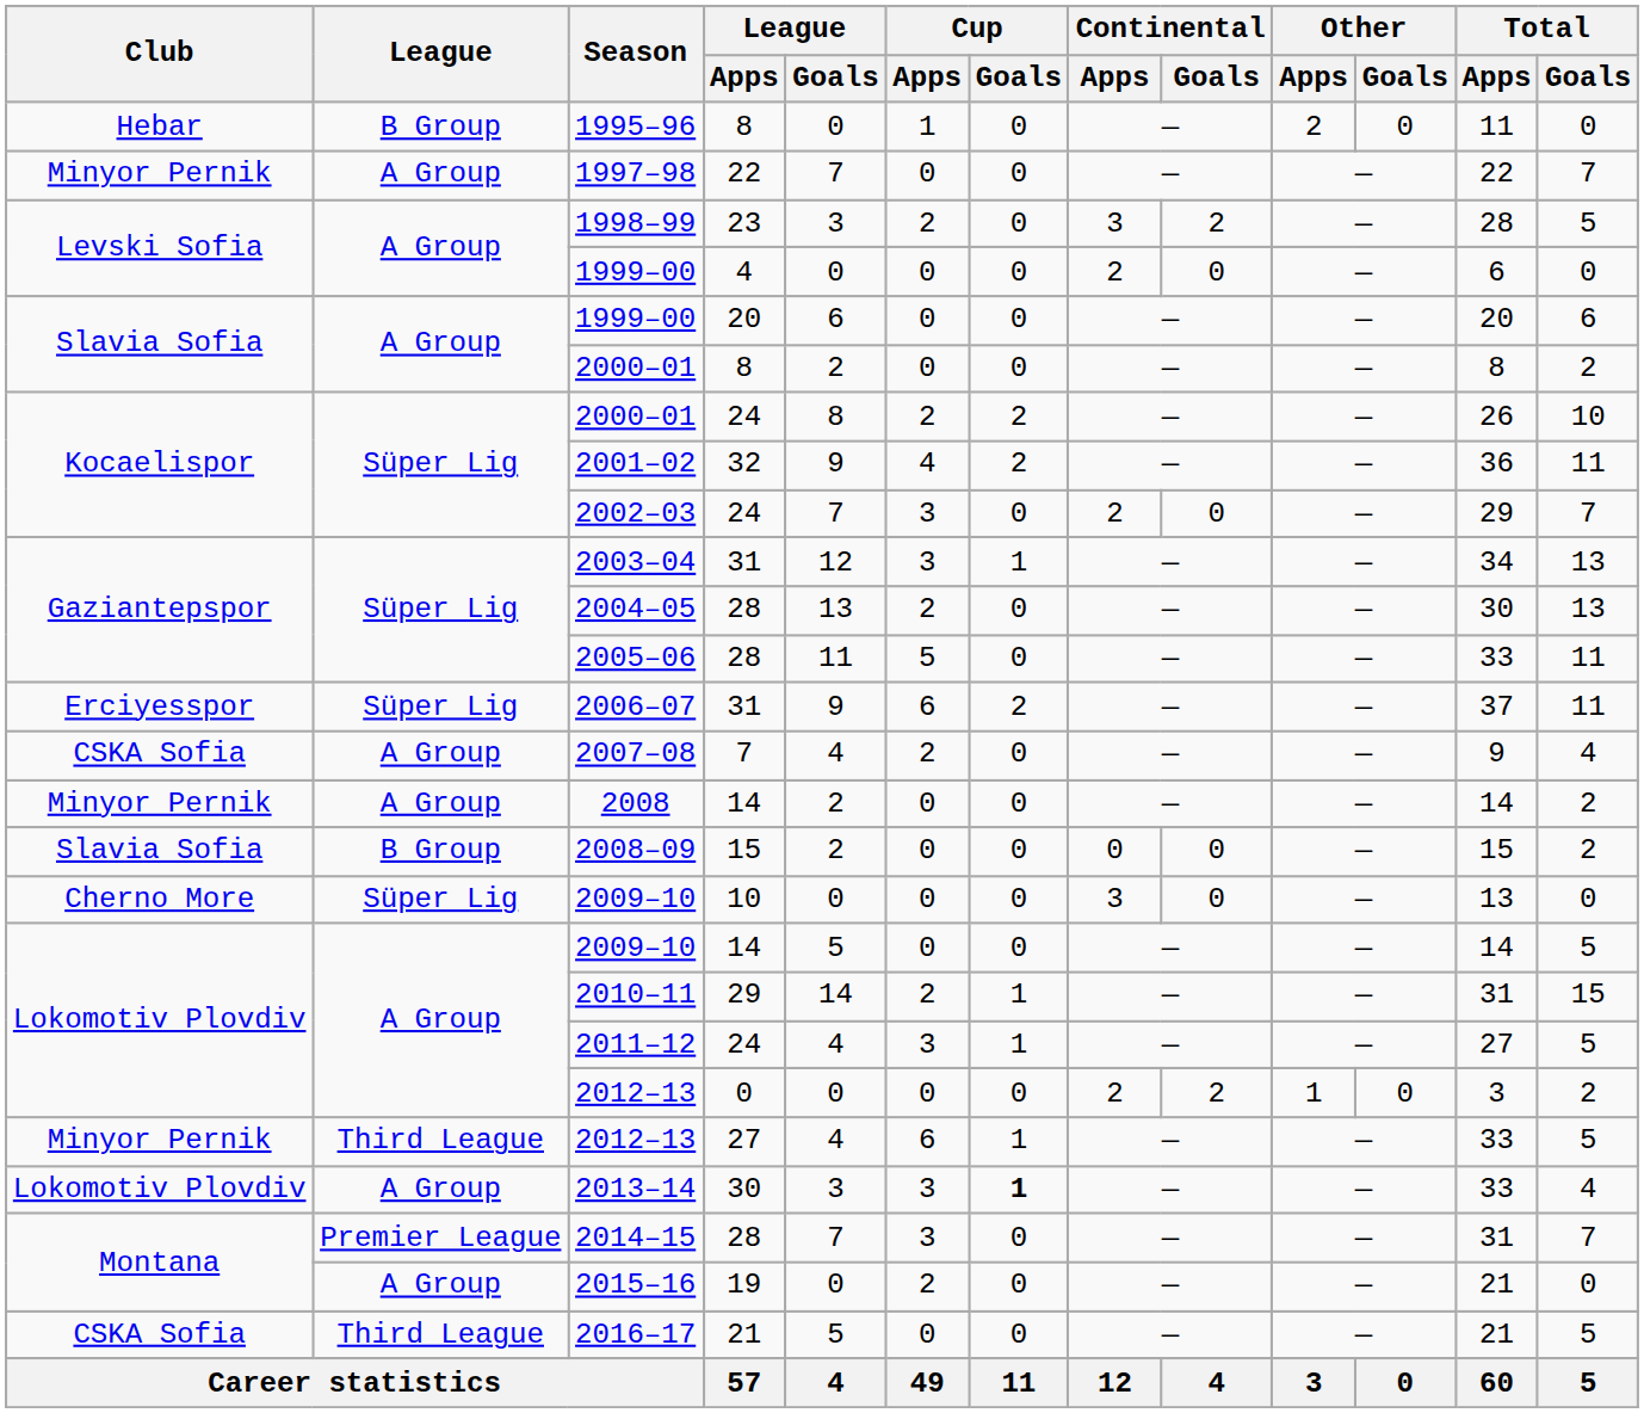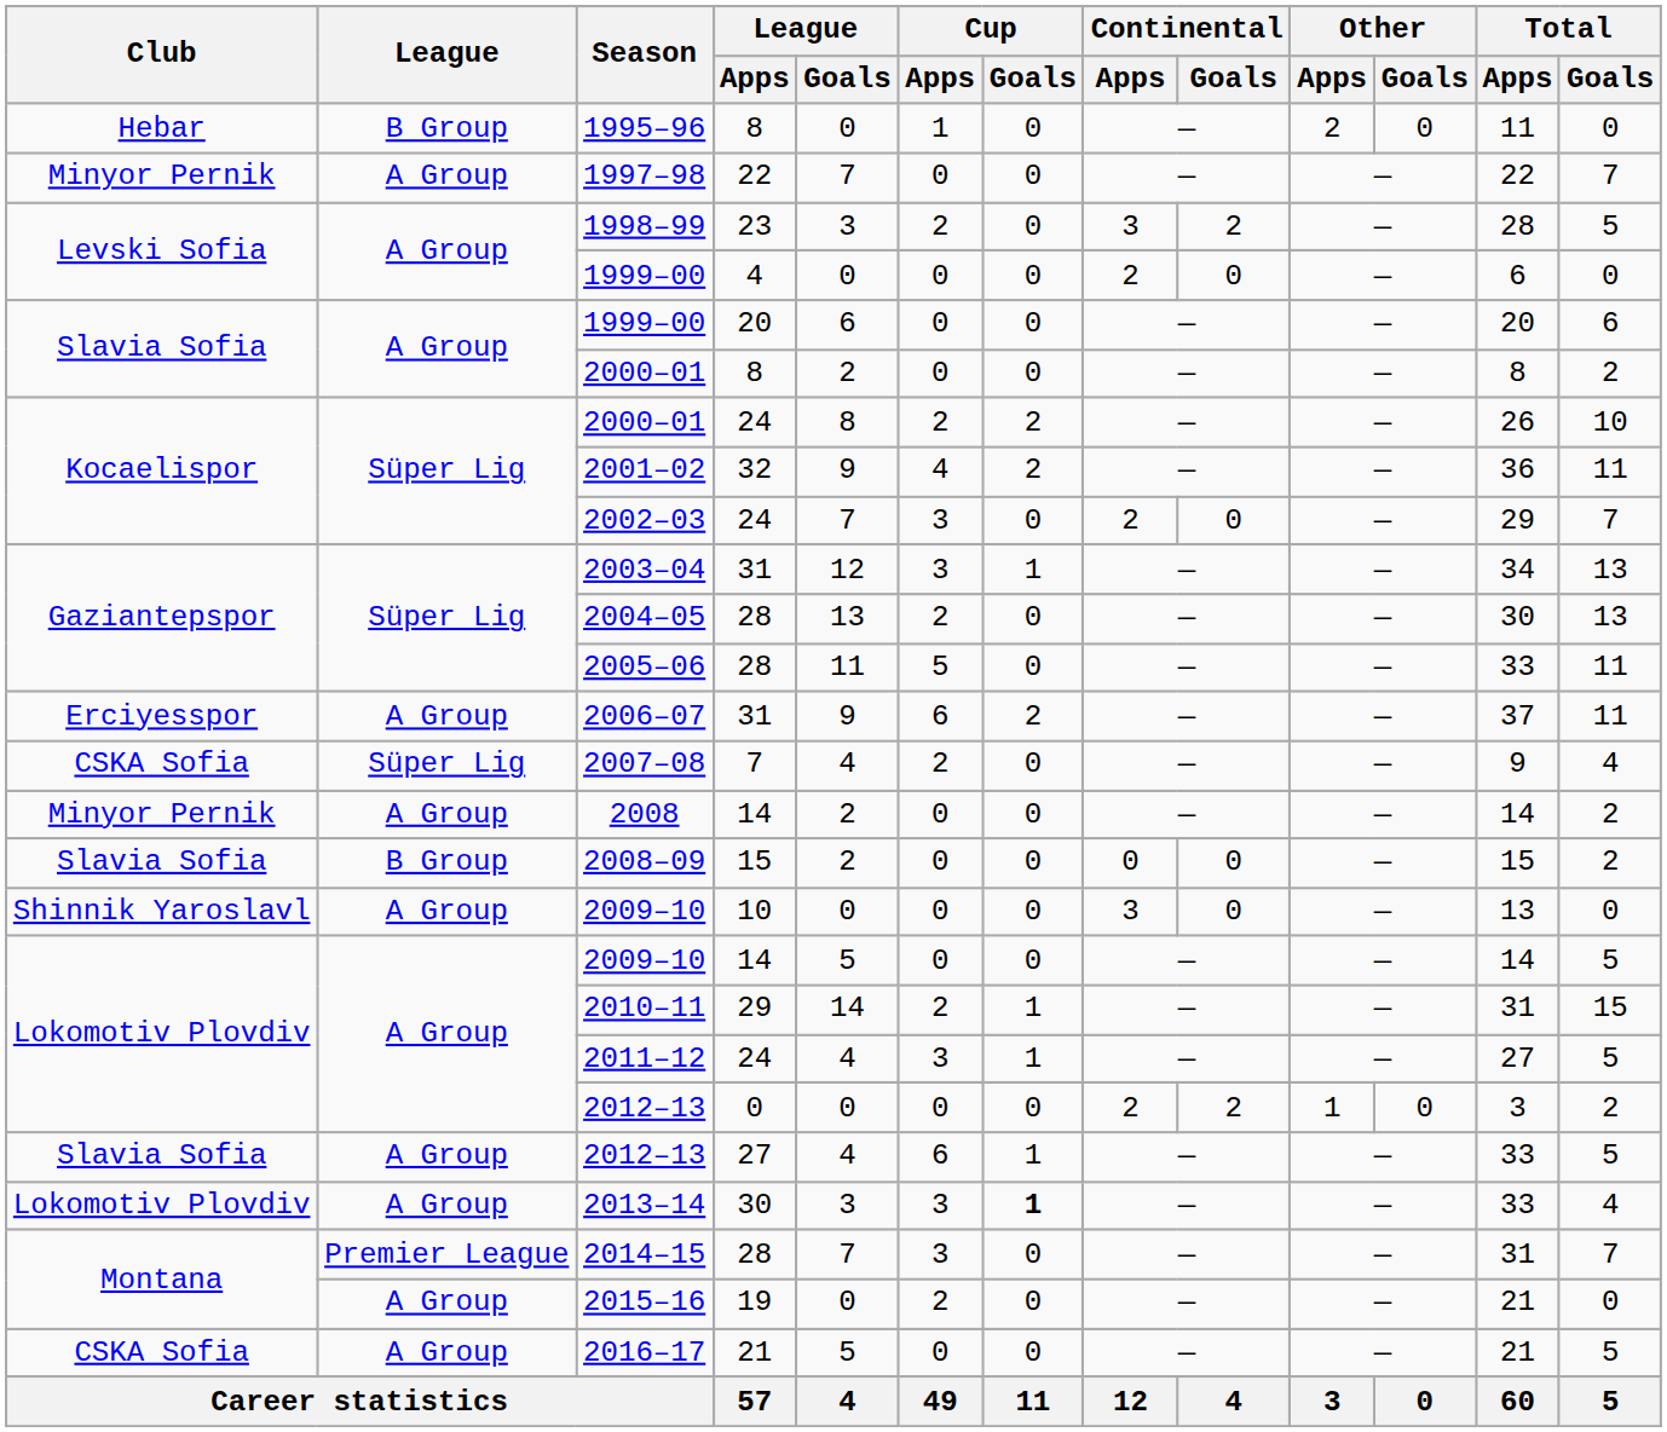2006–07 | League: Süper Lig -> A Group
2007–08 | League: A Group -> Süper Lig
2009–10 / 10 | Club: Cherno More -> Shinnik Yaroslavl
2009–10 / 10 | League: Süper Lig -> A Group
2012–13 / 27 | Club: Minyor Pernik -> Slavia Sofia
2012–13 / 27 | League: Third League -> A Group
2016–17 | League: Third League -> A Group
